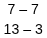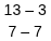rows swapped: 13 – 3 <-> 7 – 7
